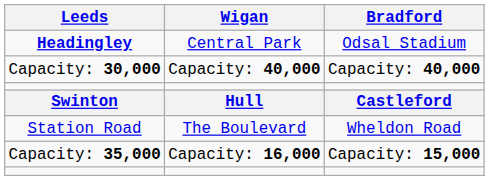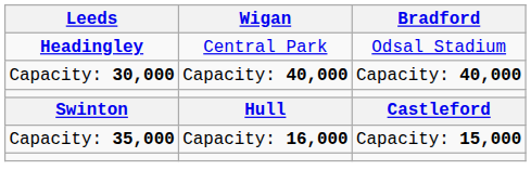- row: Station Road | The Boulevard | Wheldon Road
